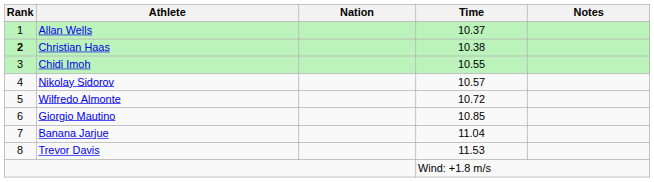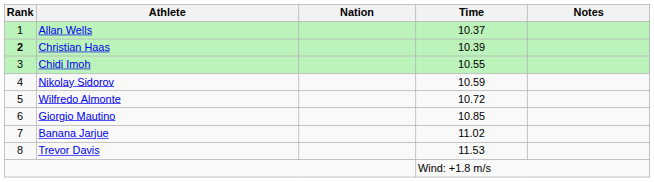Christian Haas | Time: 10.38 -> 10.39
Nikolay Sidorov | Time: 10.57 -> 10.59
Banana Jarjue | Time: 11.04 -> 11.02
